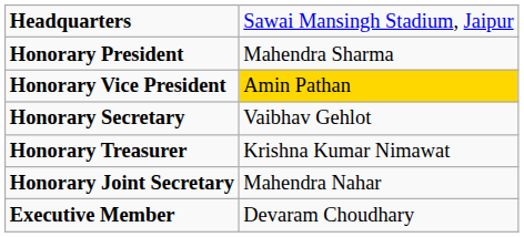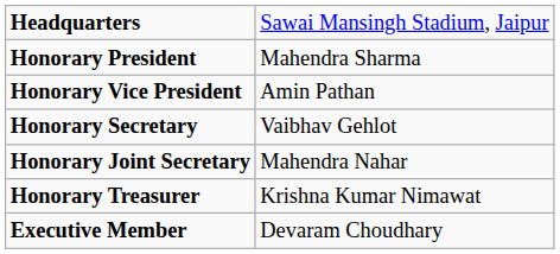Honorary Vice President | column 2: gold background -> no background
rows swapped: Honorary Joint Secretary <-> Honorary Treasurer
